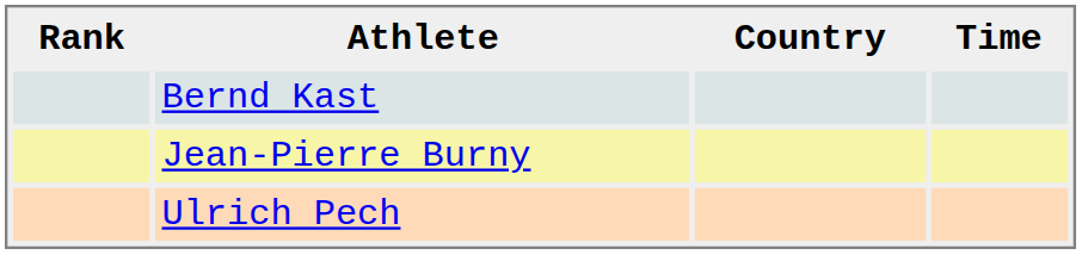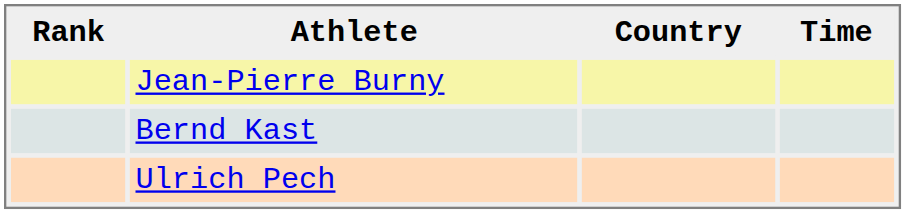rows swapped: Jean-Pierre Burny <-> Bernd Kast
